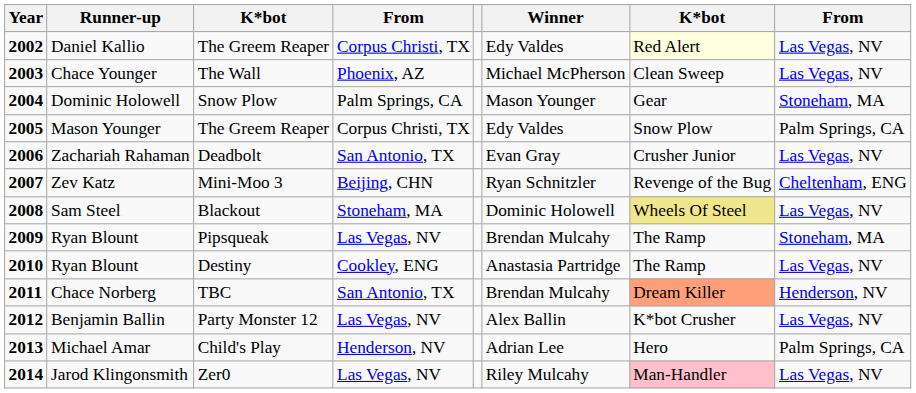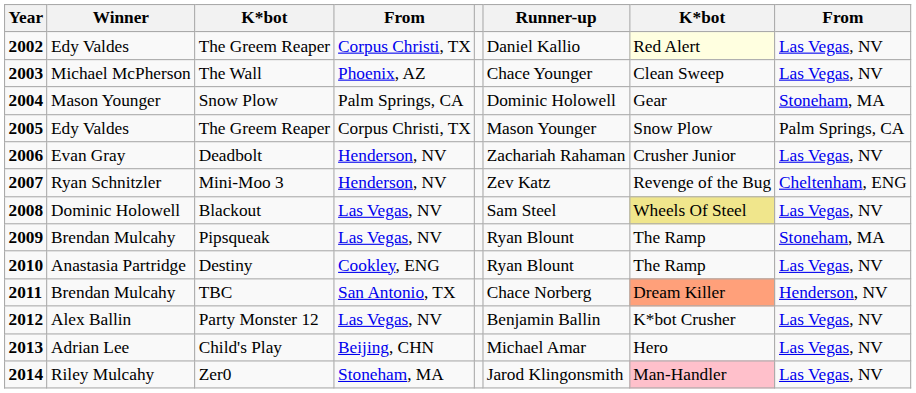columns swapped: Winner <-> Runner-up
Deadbolt | column 4: San Antonio, TX -> Henderson, NV
Mini-Moo 3 | column 4: Beijing, CHN -> Henderson, NV
Blackout | column 4: Stoneham, MA -> Las Vegas, NV
Child's Play | column 4: Henderson, NV -> Beijing, CHN
Child's Play | column 8: Palm Springs, CA -> Las Vegas, NV
Zer0 | column 4: Las Vegas, NV -> Stoneham, MA
